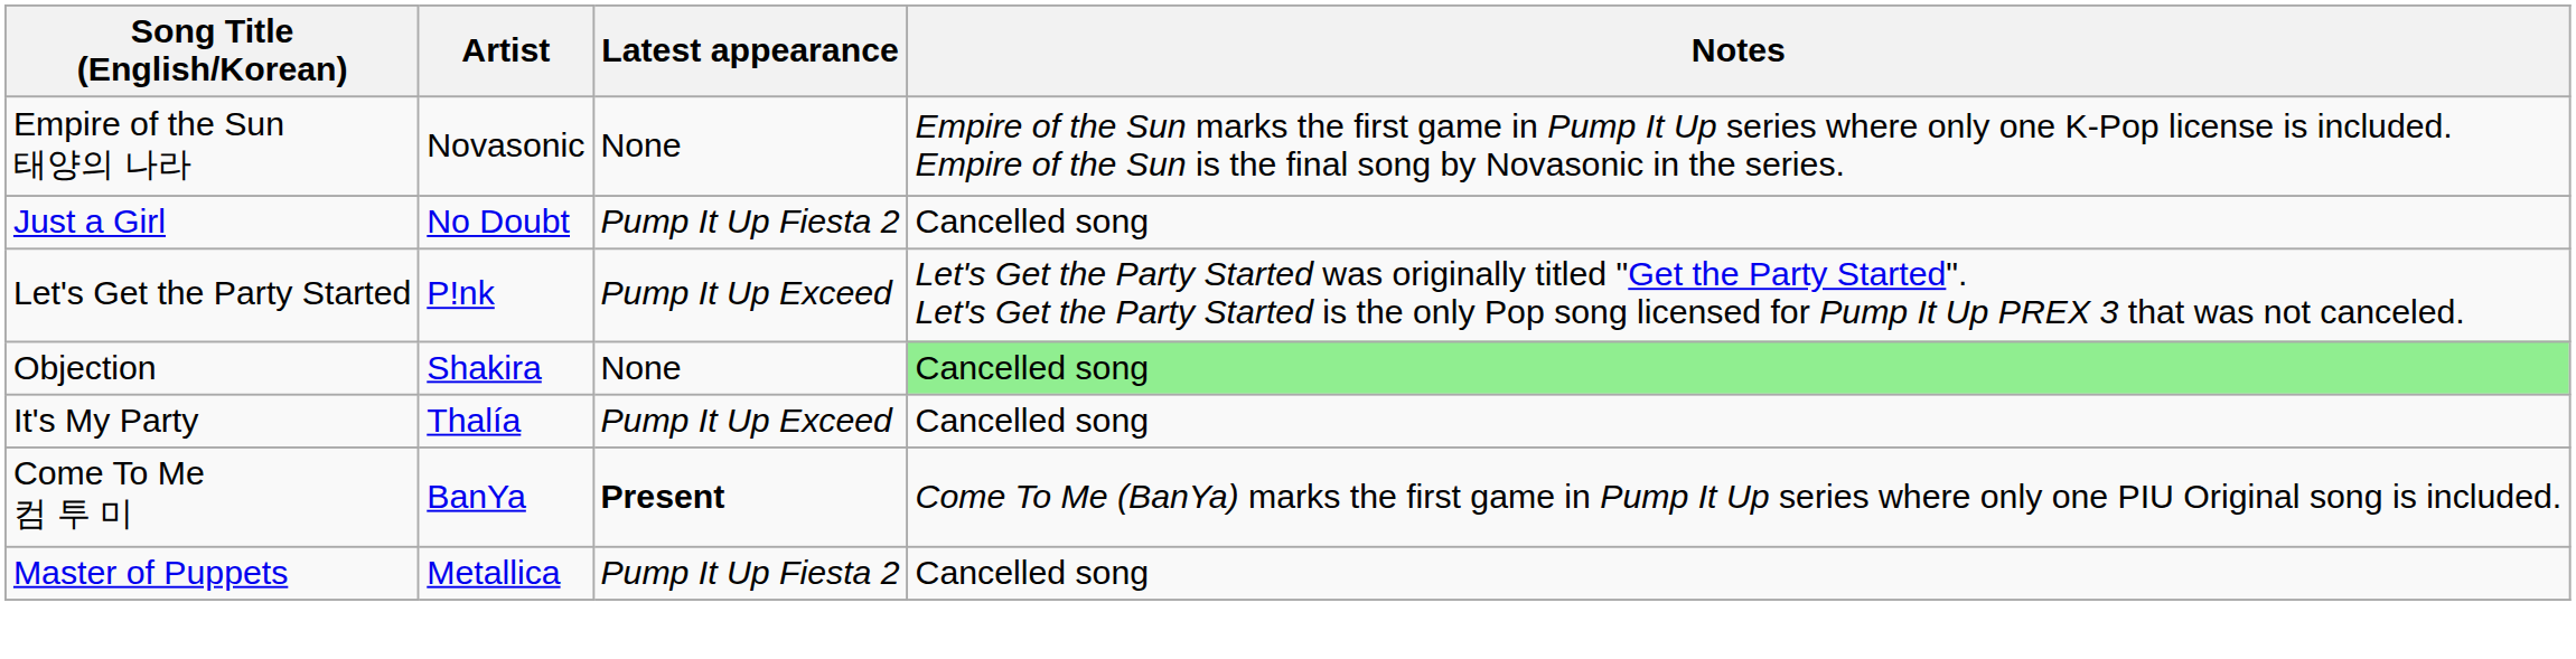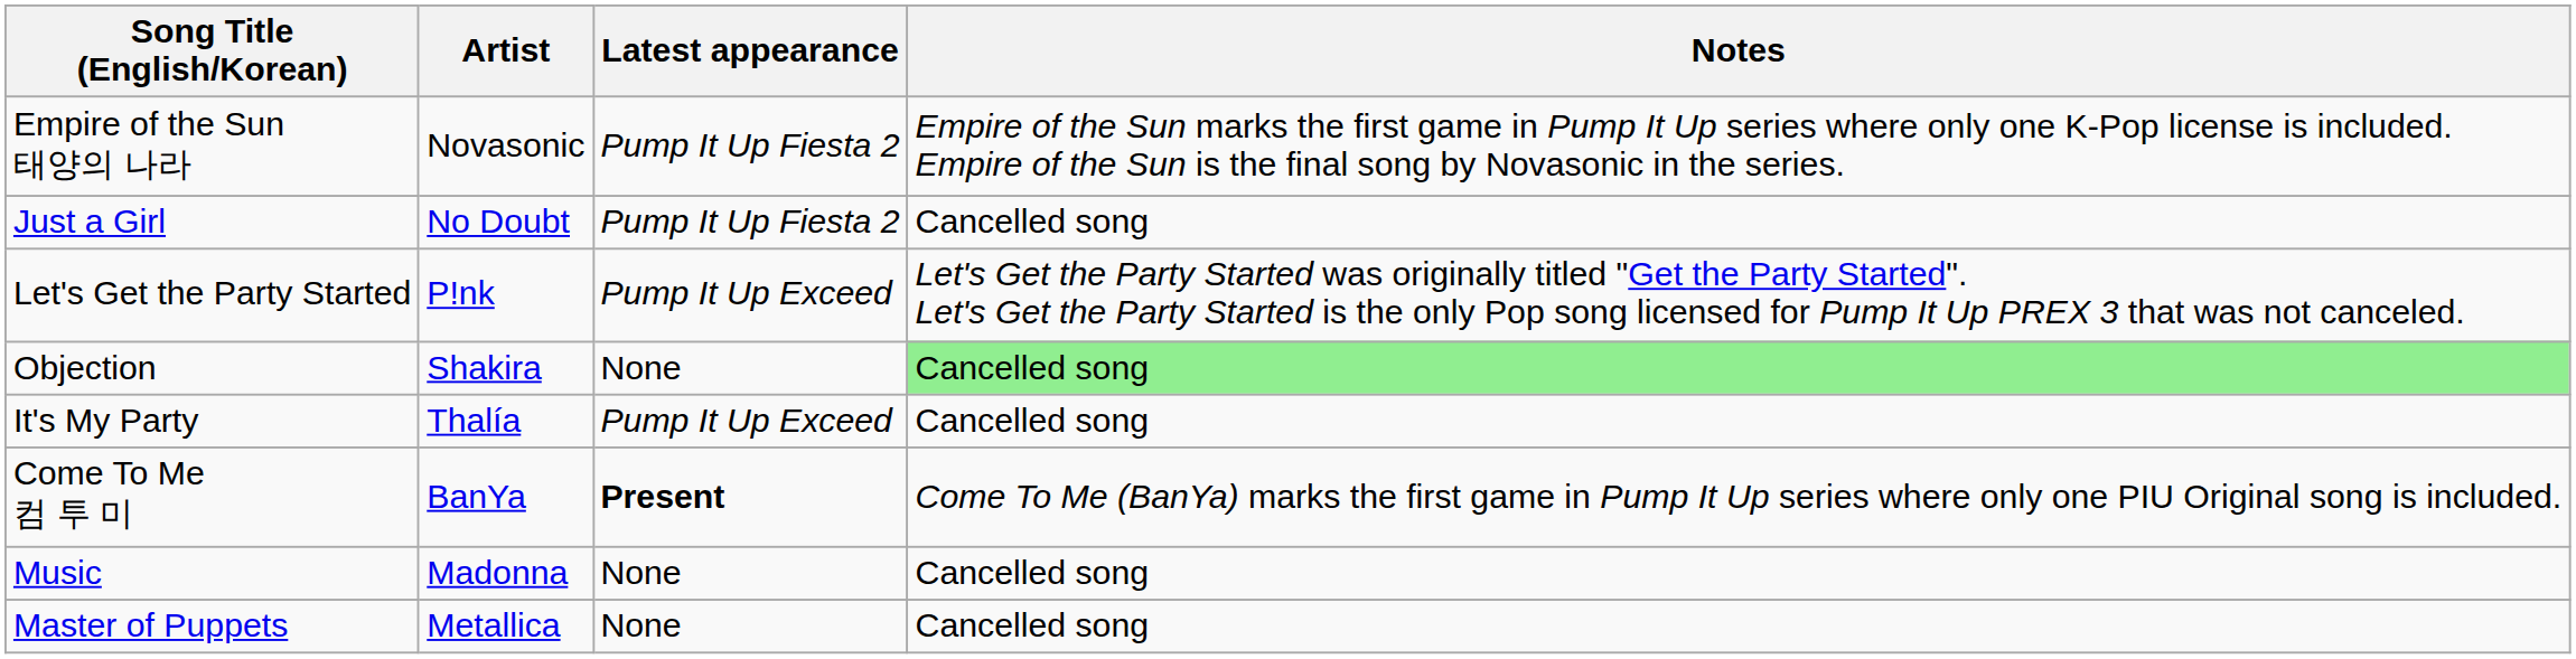Empire of the Sun 태양의 나라 | Latest appearance: None -> Pump It Up Fiesta 2
+ row: Music | Madonna | None | Cancelled song
Master of Puppets | Latest appearance: Pump It Up Fiesta 2 -> None
